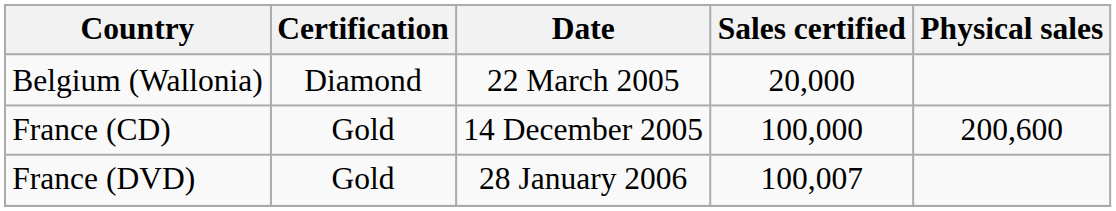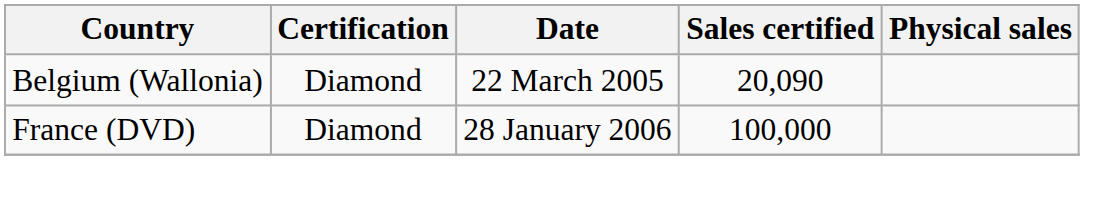Belgium (Wallonia) | Sales certified: 20,000 -> 20,090
- row: France (CD) | Gold | 14 December 2005 | 100,000 | 200,600
France (DVD) | Certification: Gold -> Diamond
France (DVD) | Sales certified: 100,007 -> 100,000
